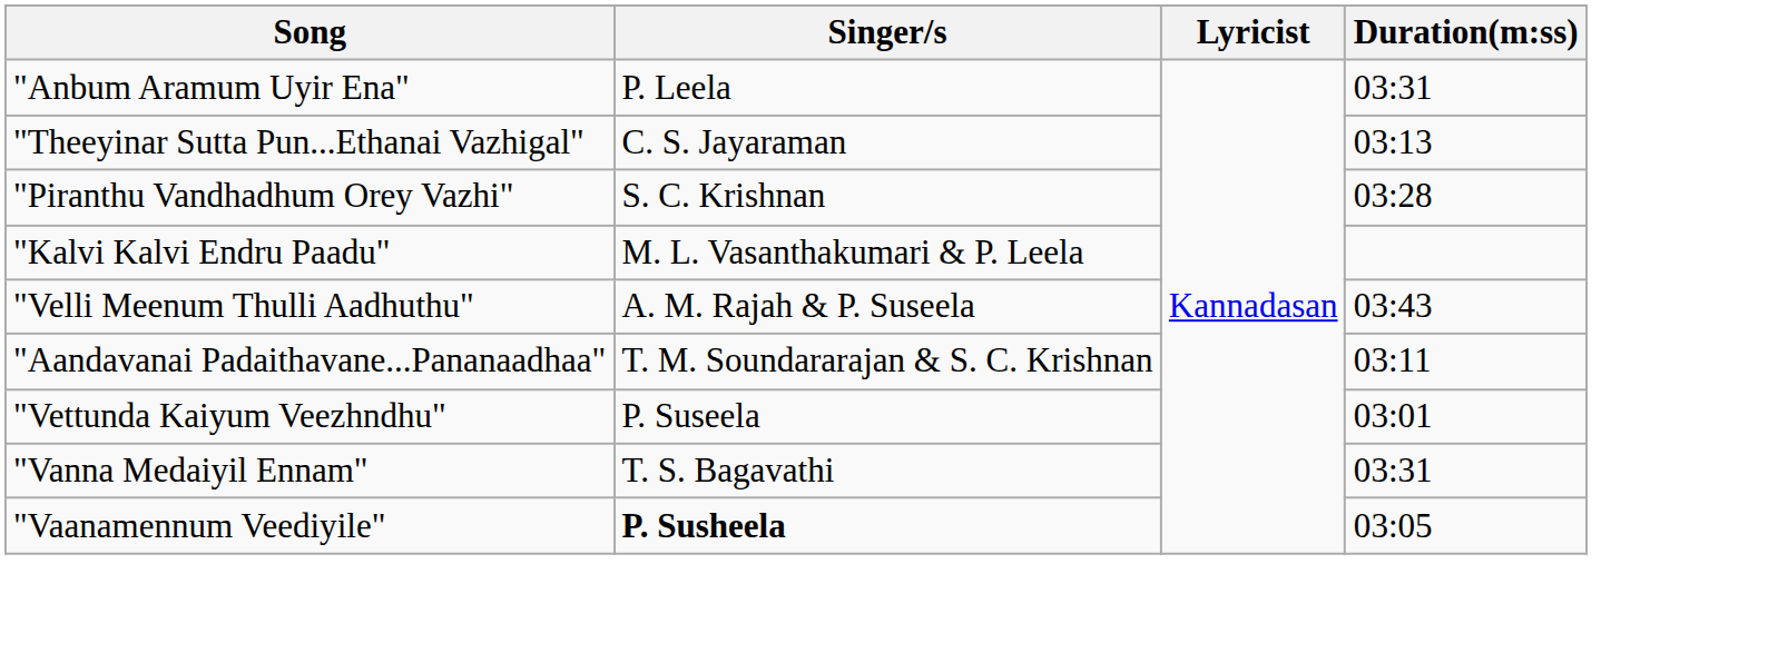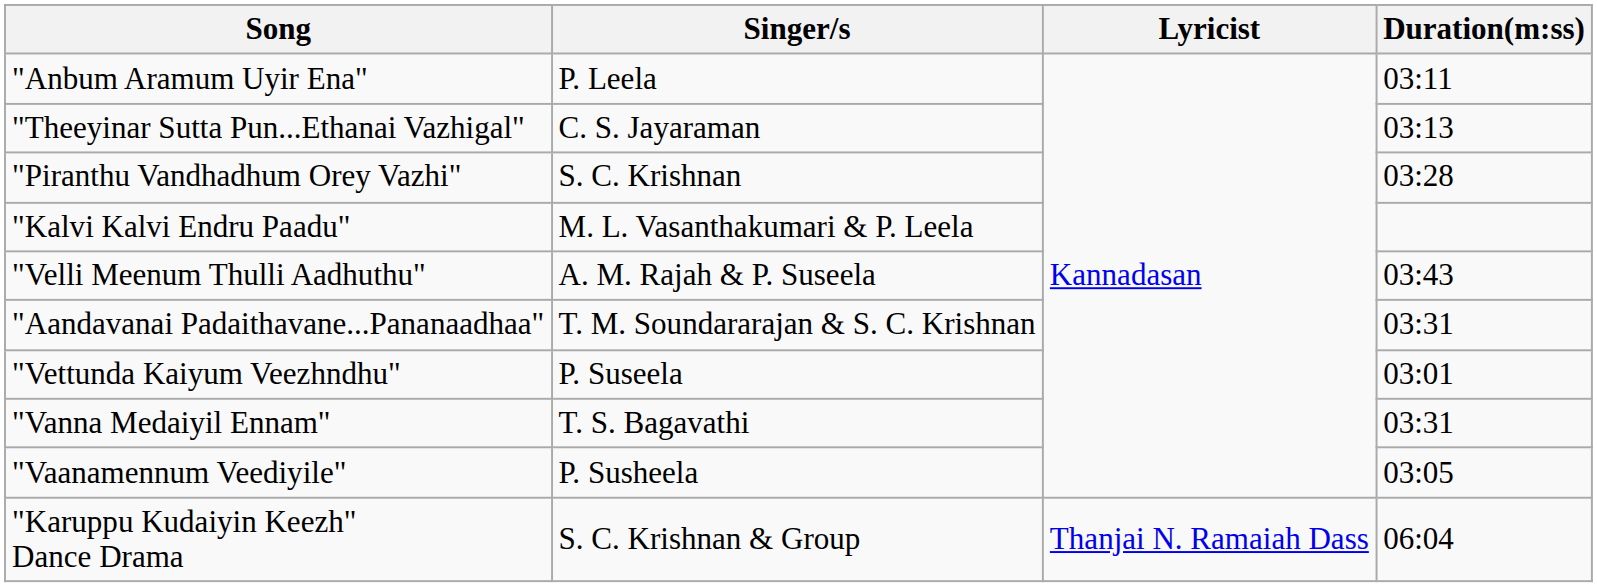"Anbum Aramum Uyir Ena" | Duration(m:ss): 03:31 -> 03:11
"Aandavanai Padaithavane...Pananaadhaa" | Duration(m:ss): 03:11 -> 03:31
"Vaanamennum Veediyile" | Singer/s: bold -> normal
+ row: "Karuppu Kudaiyin Keezh" Dance Drama | S. C. Krishnan & Group | Thanjai N. Ramaiah Dass | 06:04
